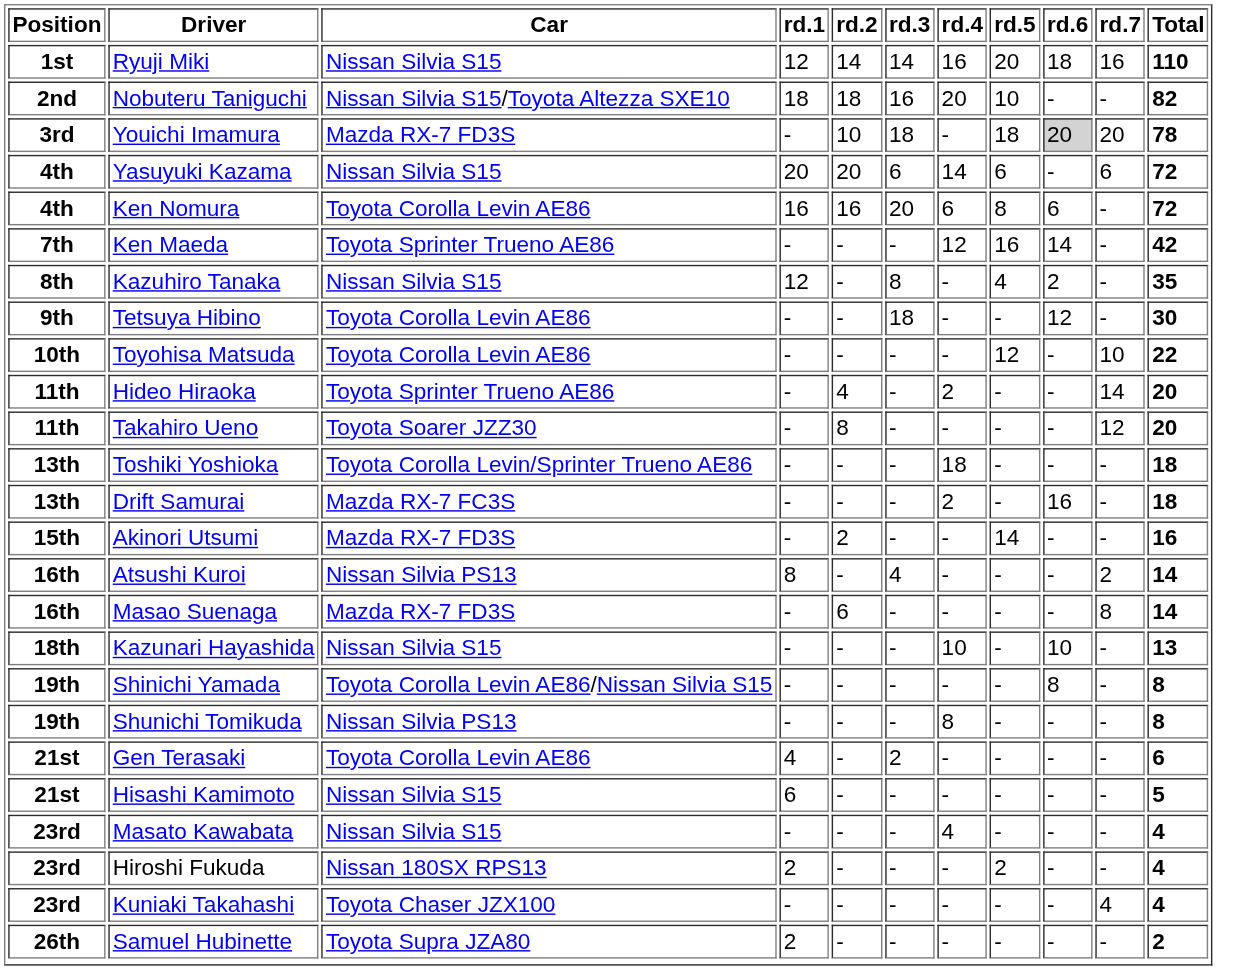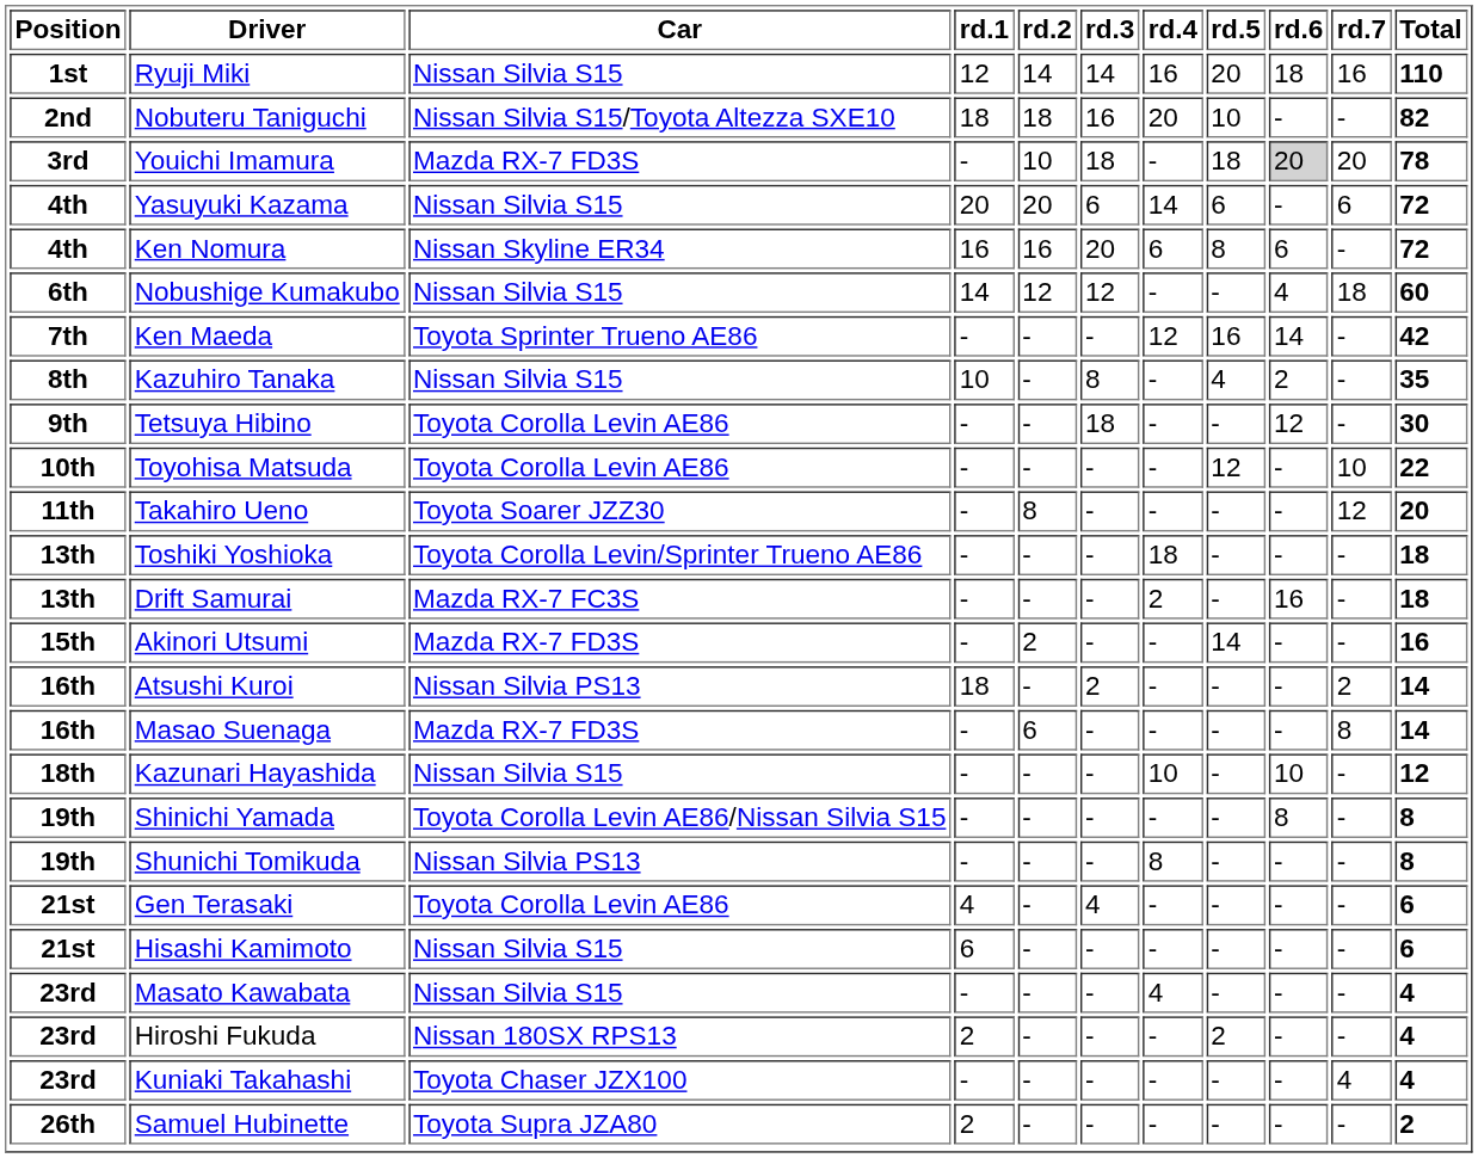Ken Nomura | Car: Toyota Corolla Levin AE86 -> Nissan Skyline ER34
+ row: 6th | Nobushige Kumakubo | Nissan Silvia S15 | 14 | 12 | 12 | - | - | 4 | 18 | 60
Kazuhiro Tanaka | rd.1: 12 -> 10
- row: 11th | Hideo Hiraoka | Toyota Sprinter Trueno AE86 | - | 4 | - | 2 | - | - | 14 | 20
Atsushi Kuroi | rd.1: 8 -> 18
Atsushi Kuroi | rd.3: 4 -> 2
Kazunari Hayashida | Total: 13 -> 12
Gen Terasaki | rd.3: 2 -> 4
Hisashi Kamimoto | Total: 5 -> 6
